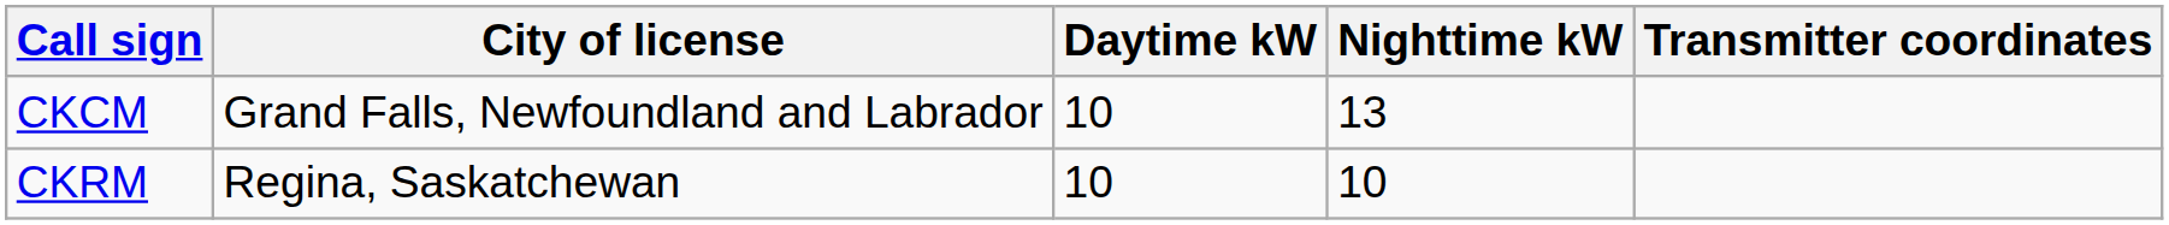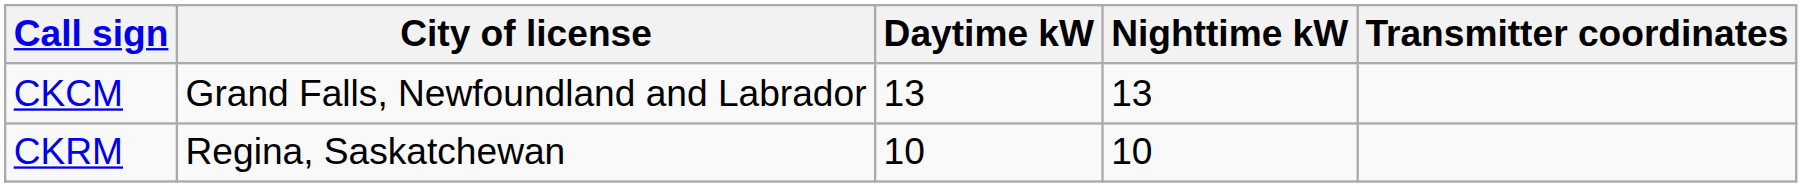CKCM | Daytime kW: 10 -> 13
